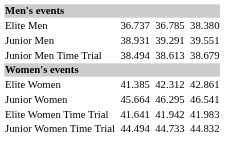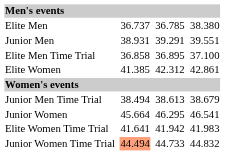+ row: Elite Men Time Trial | 36.858 | 36.895 | 37.100
rows swapped: Junior Men Time Trial <-> Elite Women
Junior Women Time Trial | column 3: no background -> lightsalmon background
